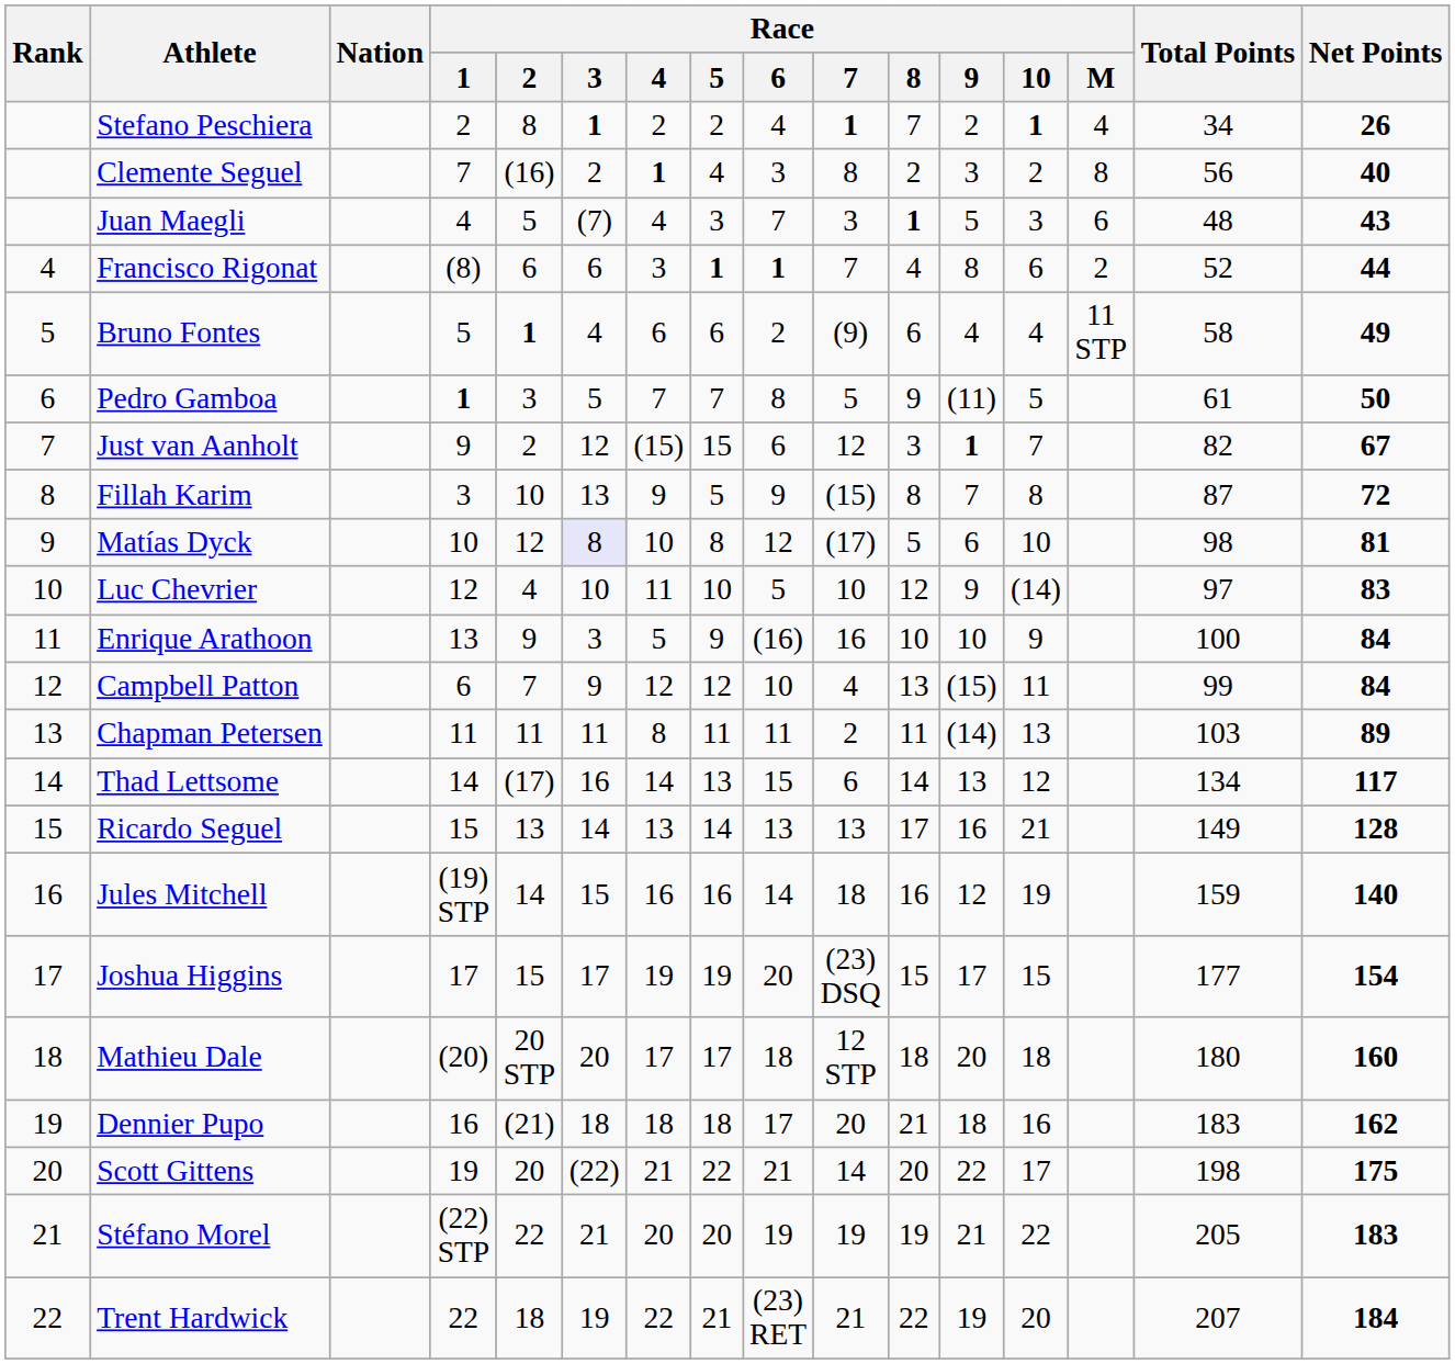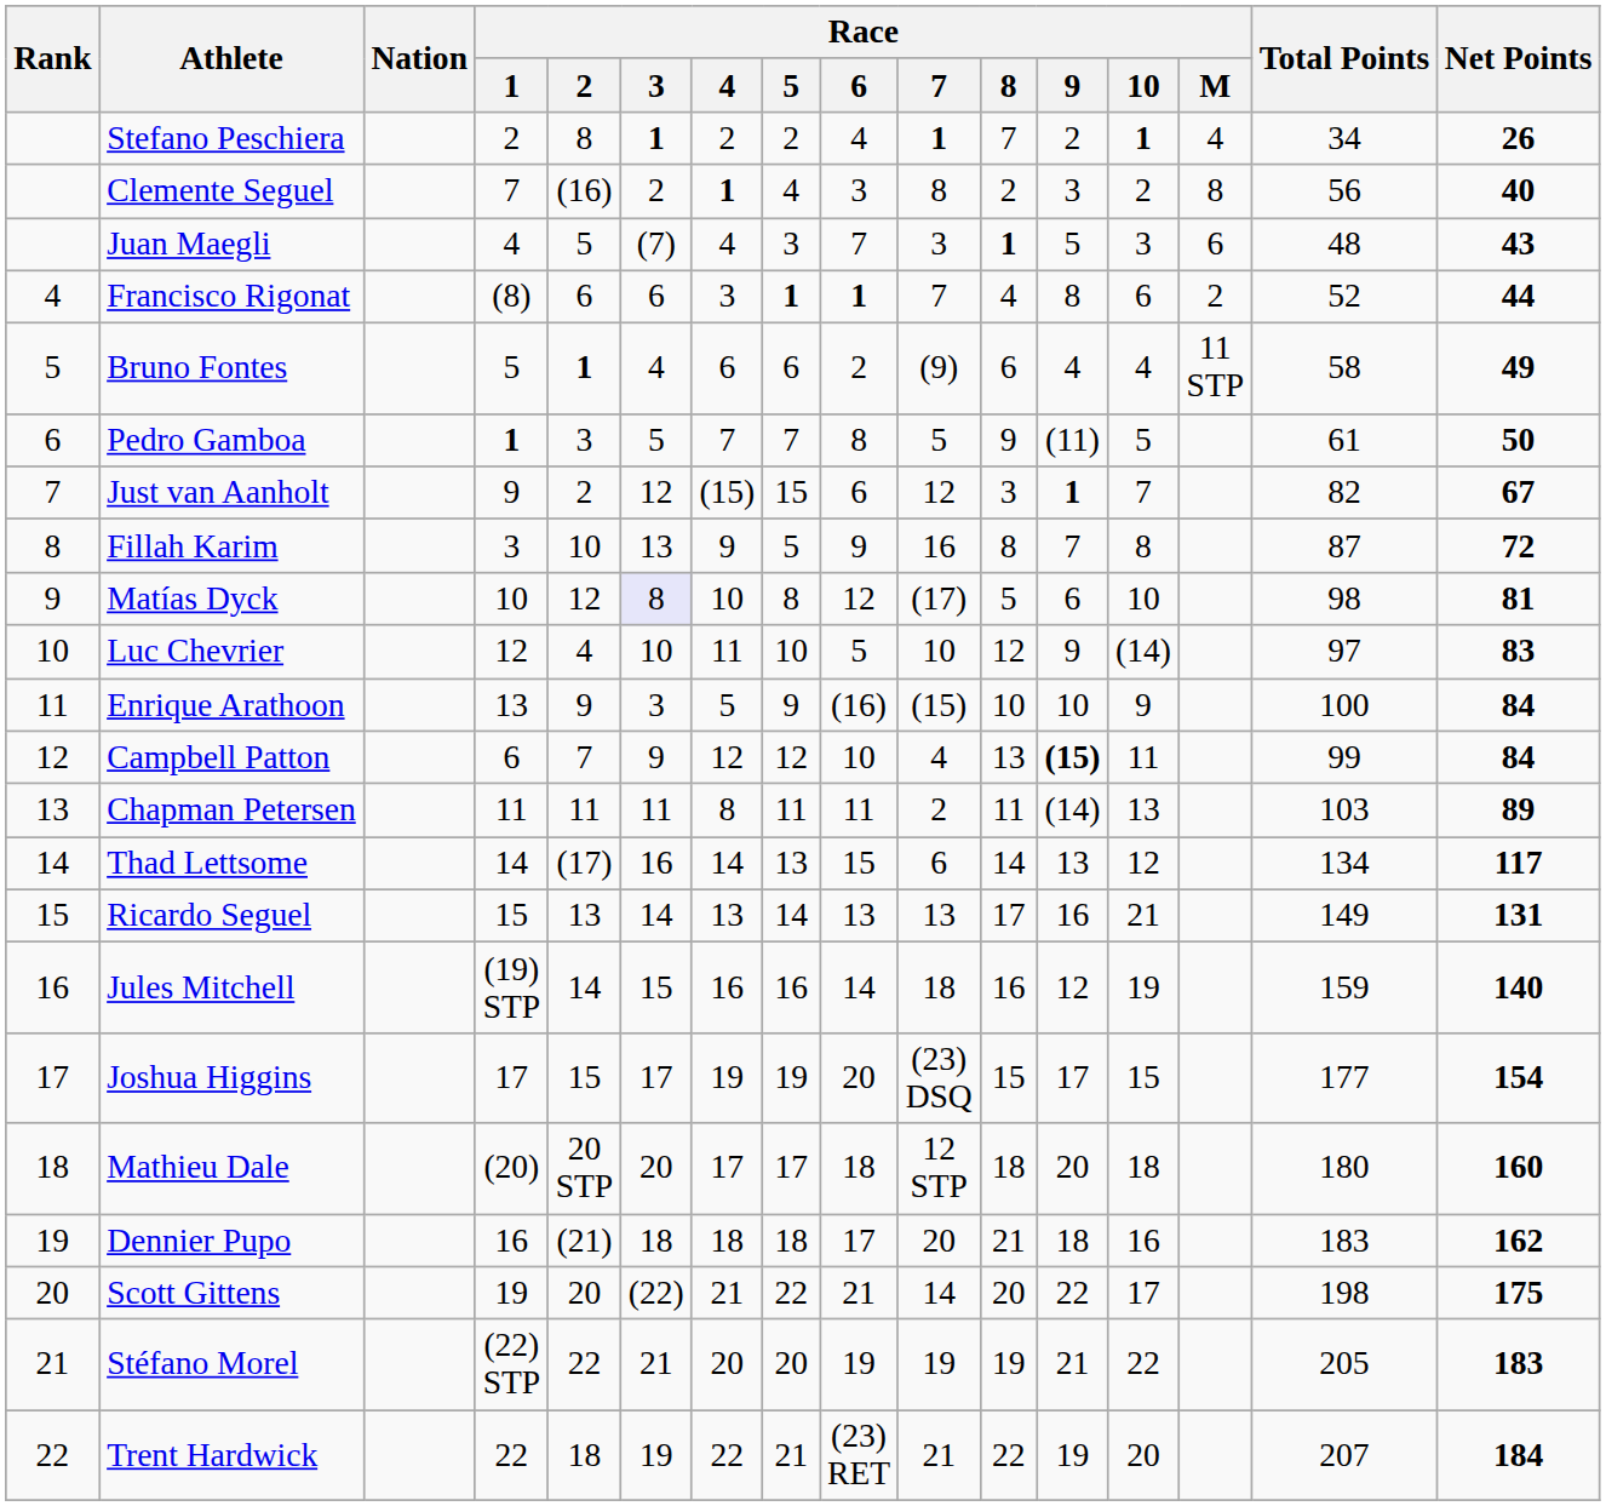Fillah Karim | Race / 7: (15) -> 16
Enrique Arathoon | Race / 7: 16 -> (15)
Campbell Patton | Race / 9: normal -> bold
Ricardo Seguel | Net Points: 128 -> 131
